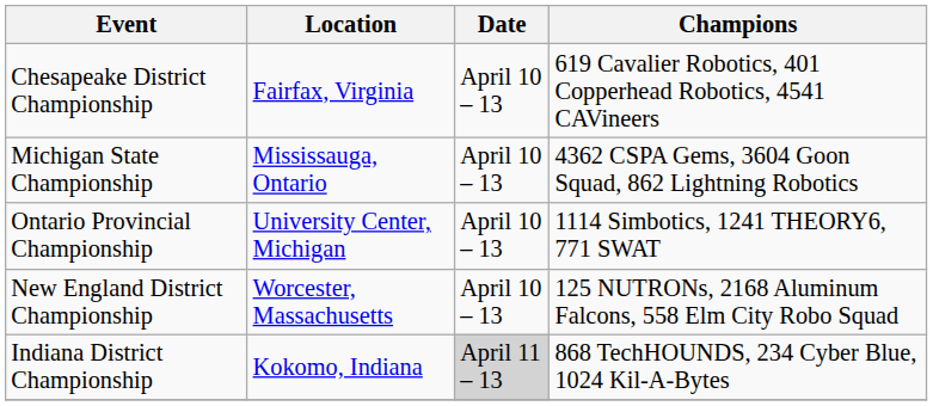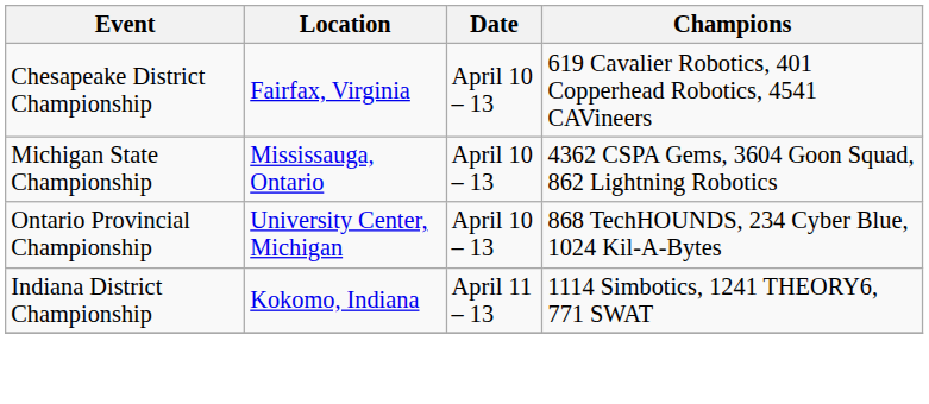Ontario Provincial Championship | Champions: 1114 Simbotics, 1241 THEORY6, 771 SWAT -> 868 TechHOUNDS, 234 Cyber Blue, 1024 Kil-A-Bytes
- row: New England District Championship | Worcester, Massachusetts | April 10 – 13 | 125 NUTRONs, 2168 Aluminum Falcons, 558 Elm City Robo Squad
Indiana District Championship | Date: lightgrey background -> no background
Indiana District Championship | Champions: 868 TechHOUNDS, 234 Cyber Blue, 1024 Kil-A-Bytes -> 1114 Simbotics, 1241 THEORY6, 771 SWAT
